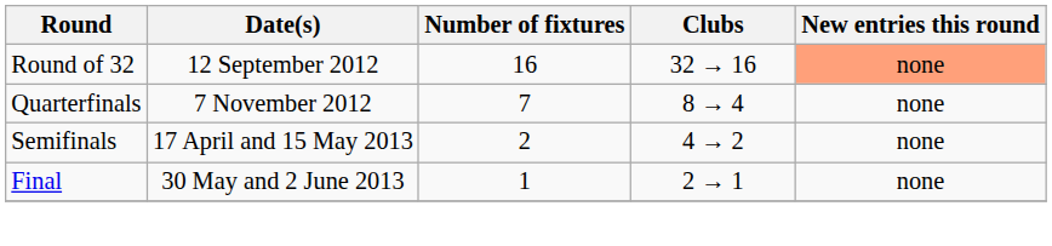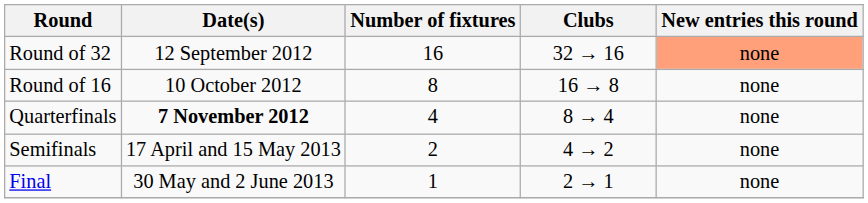+ row: Round of 16 | 10 October 2012 | 8 | 16 → 8 | none
Quarterfinals | Date(s): normal -> bold
Quarterfinals | Number of fixtures: 7 -> 4
